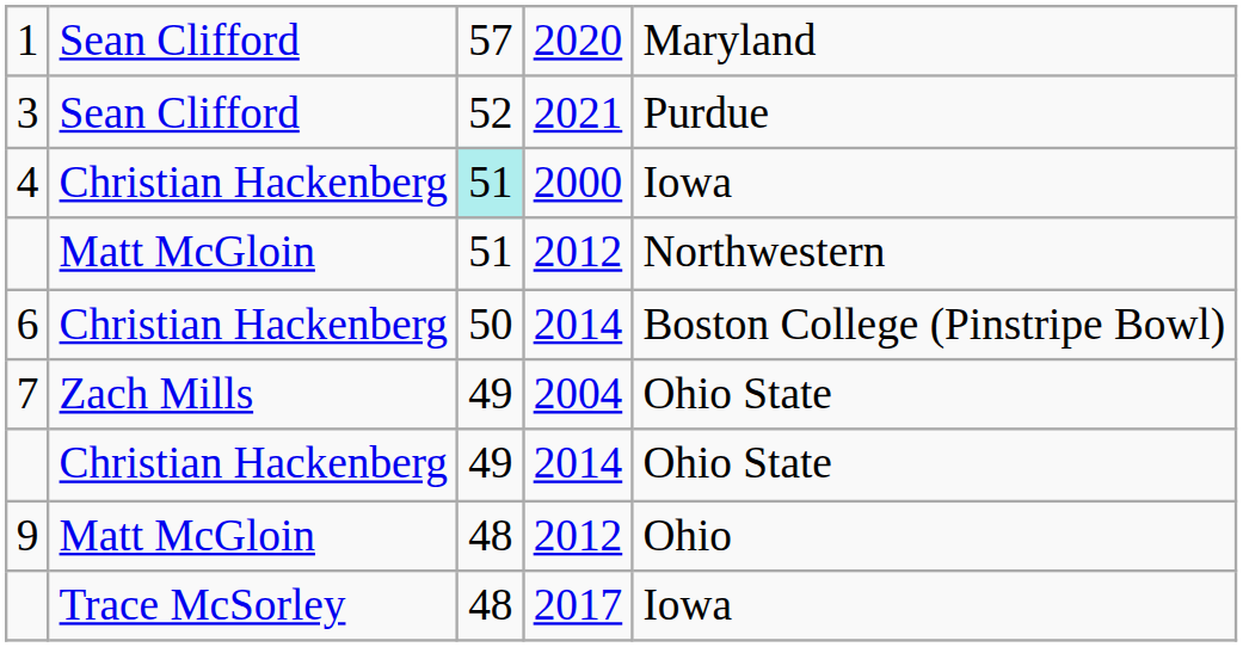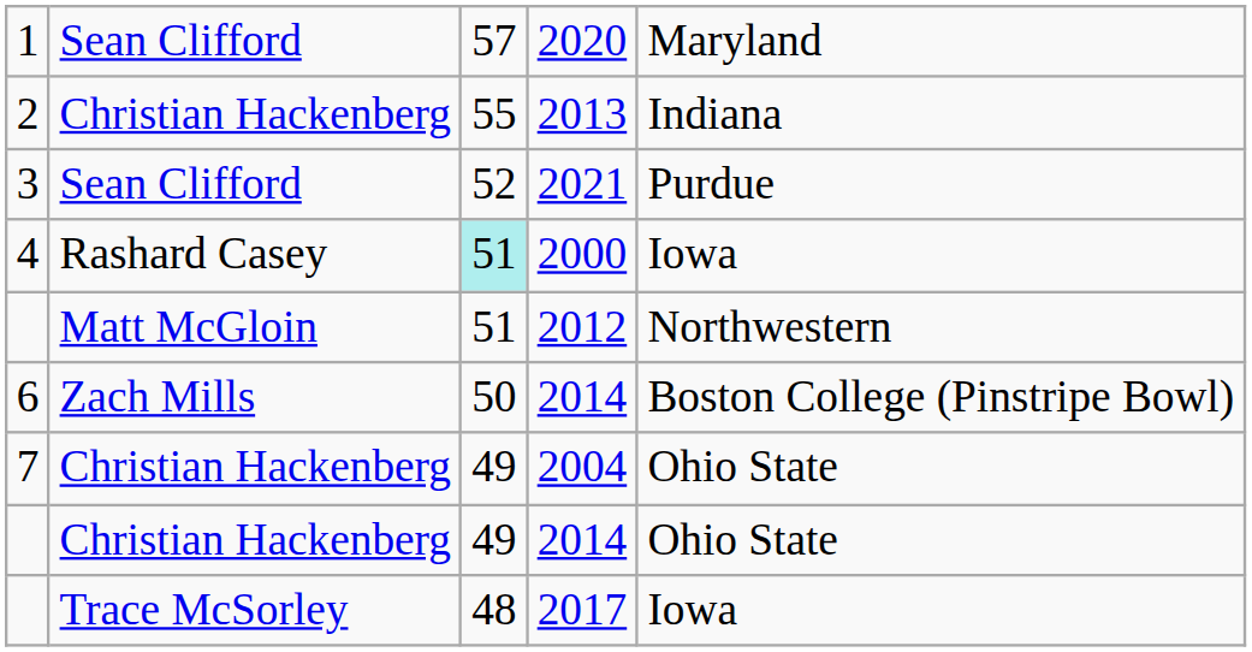+ row: 2 | Christian Hackenberg | 55 | 2013 | Indiana
4 | column 2: Christian Hackenberg -> Rashard Casey
6 | column 2: Christian Hackenberg -> Zach Mills
7 | column 2: Zach Mills -> Christian Hackenberg
- row: 9 | Matt McGloin | 48 | 2012 | Ohio
